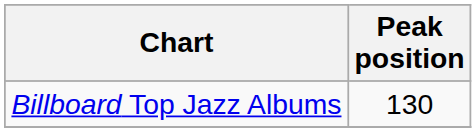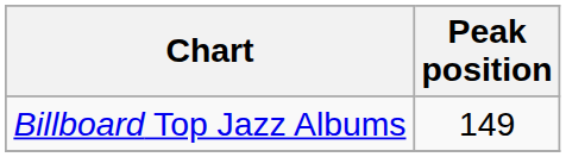Billboard Top Jazz Albums | Peak position: 130 -> 149
